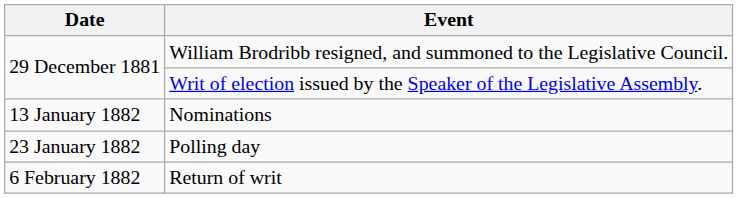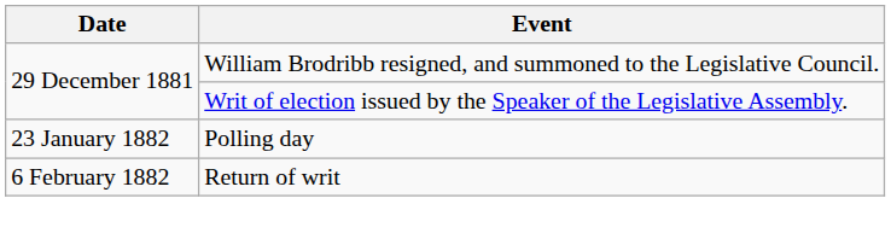- row: 13 January 1882 | Nominations
